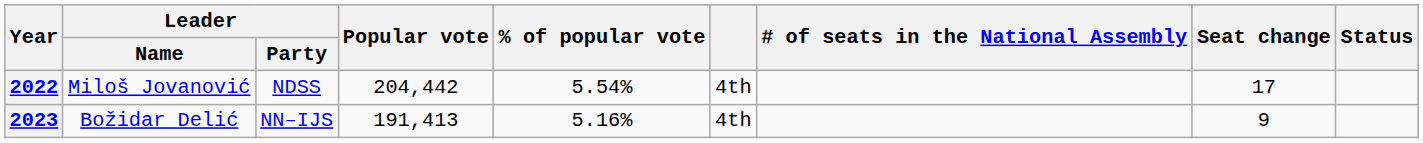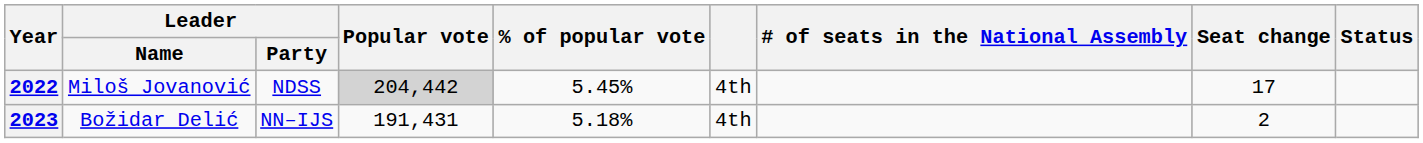2022 | Popular vote: no background -> lightgrey background
2022 | % of popular vote: 5.54% -> 5.45%
2023 | Popular vote: 191,413 -> 191,431
2023 | % of popular vote: 5.16% -> 5.18%
2023 | Seat change: 9 -> 2
